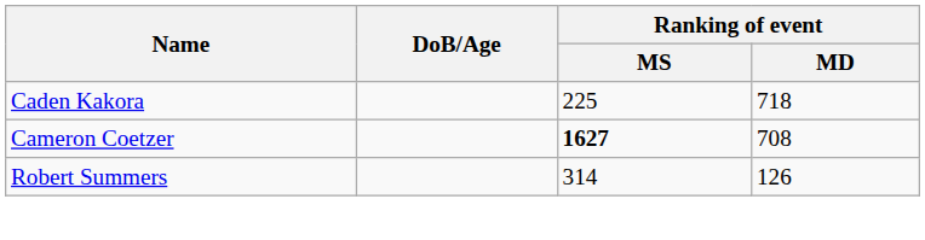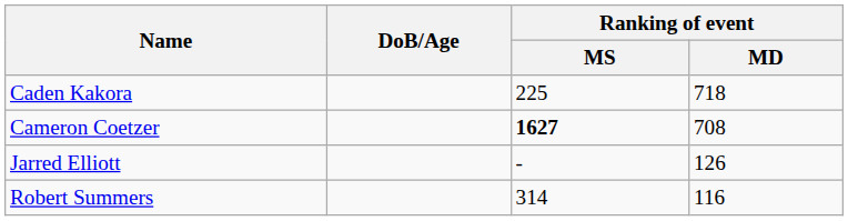+ row: Jarred Elliott | - | 126
Robert Summers | Ranking of event / MD: 126 -> 116
